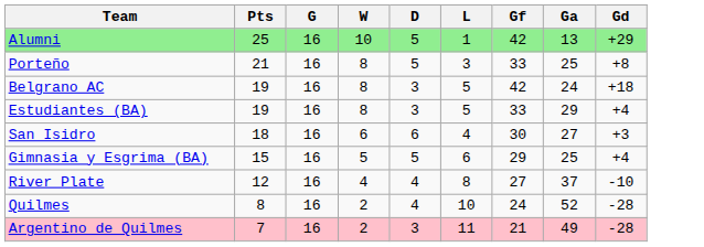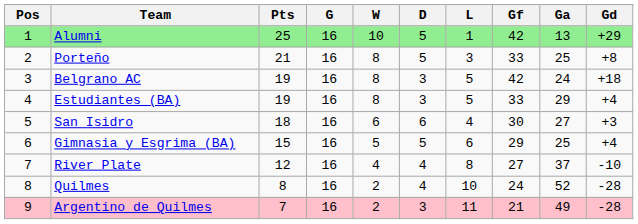+ column: Pos | 1 | 2 | 3 | 4 | 5 | 6 | 7 | 8 | 9
